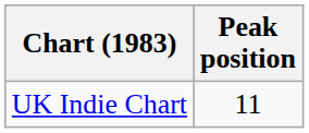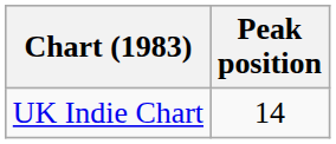UK Indie Chart | Peak position: 11 -> 14
